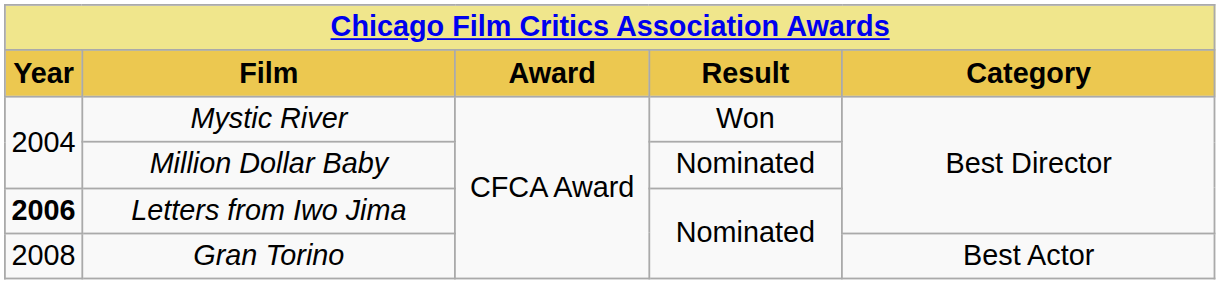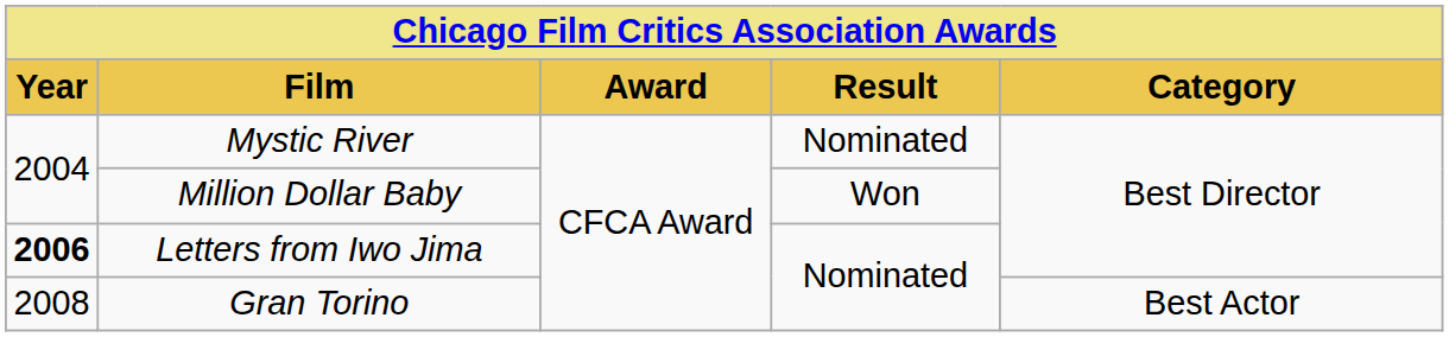Mystic River | Result: Won -> Nominated
Million Dollar Baby | Result: Nominated -> Won
